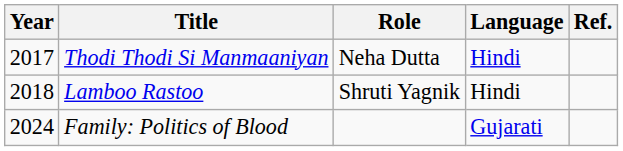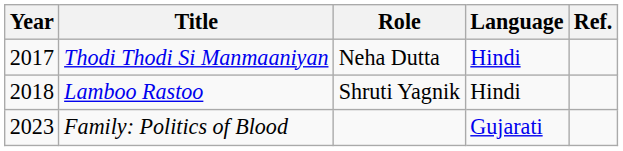Family: Politics of Blood | Year: 2024 -> 2023
